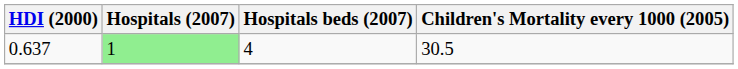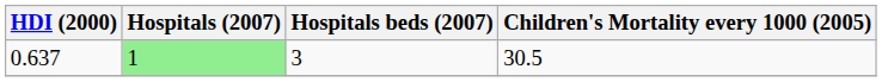0.637 | Hospitals beds (2007): 4 -> 3
